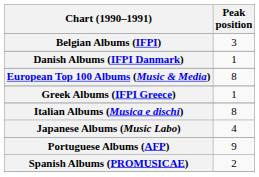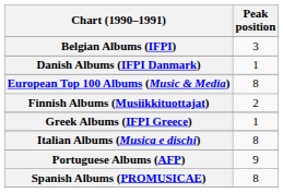+ row: Finnish Albums (Musiikkituottajat) | 2
- row: Japanese Albums (Music Labo) | 4
Spanish Albums (PROMUSICAE) | Peak position: 2 -> 8
